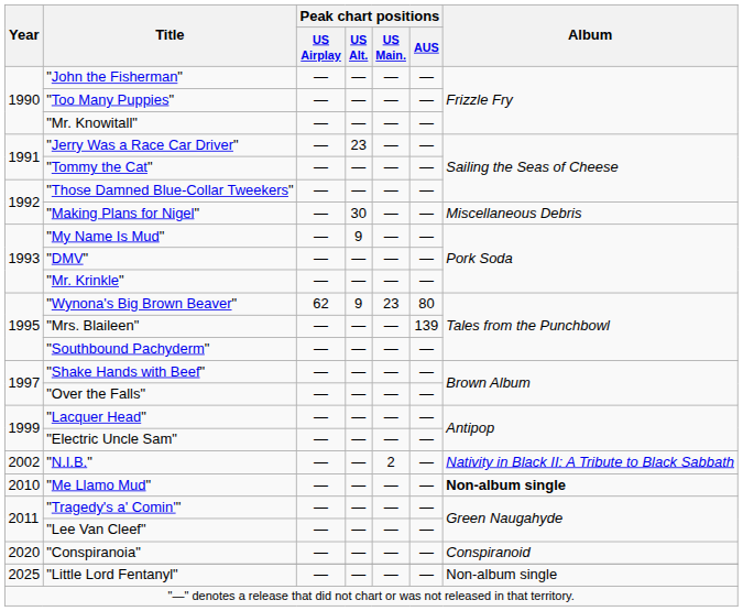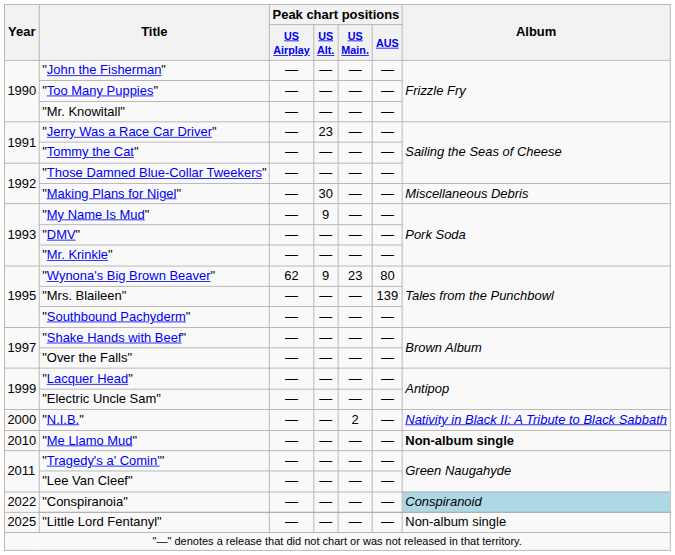"N.I.B." | Year: 2002 -> 2000
"Conspiranoia" | Year: 2020 -> 2022
"Conspiranoia" | Album: no background -> lightblue background
